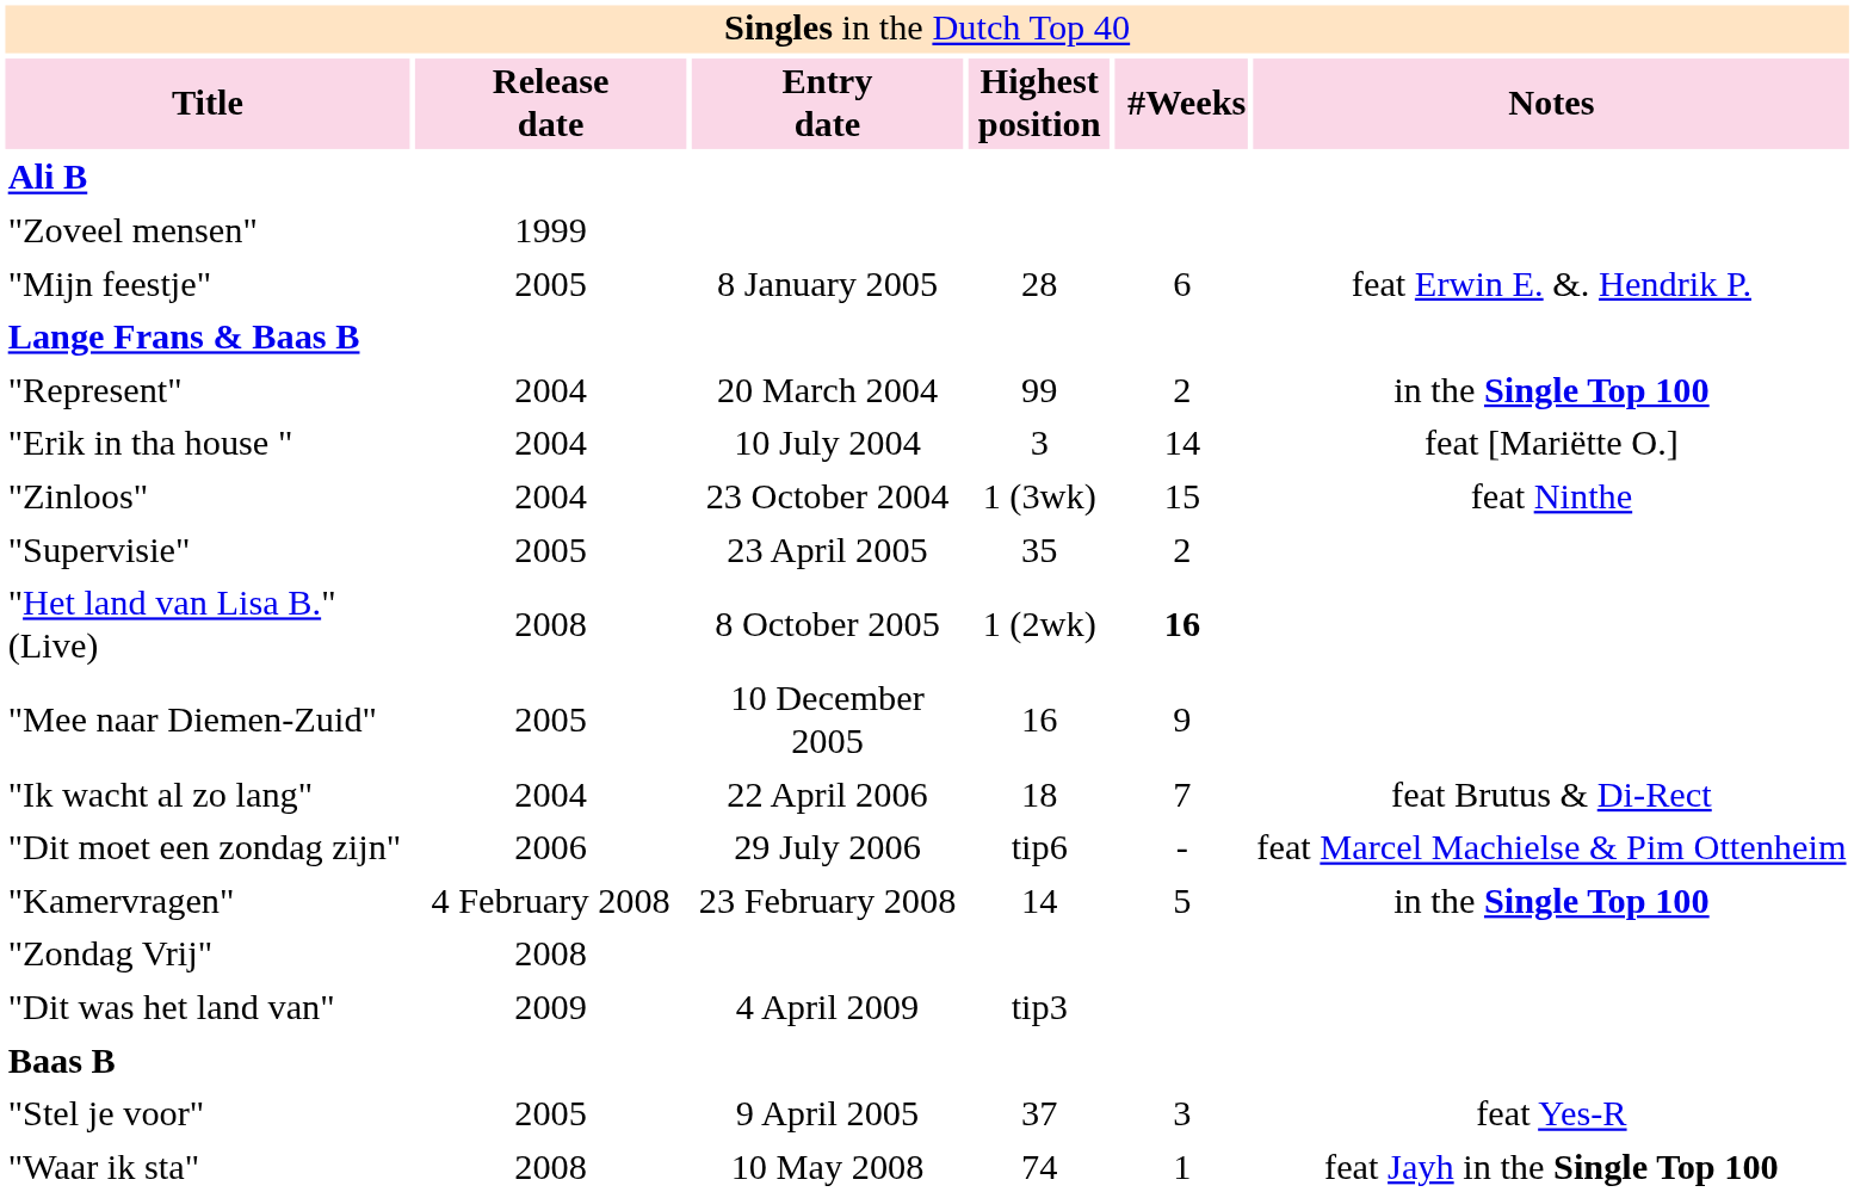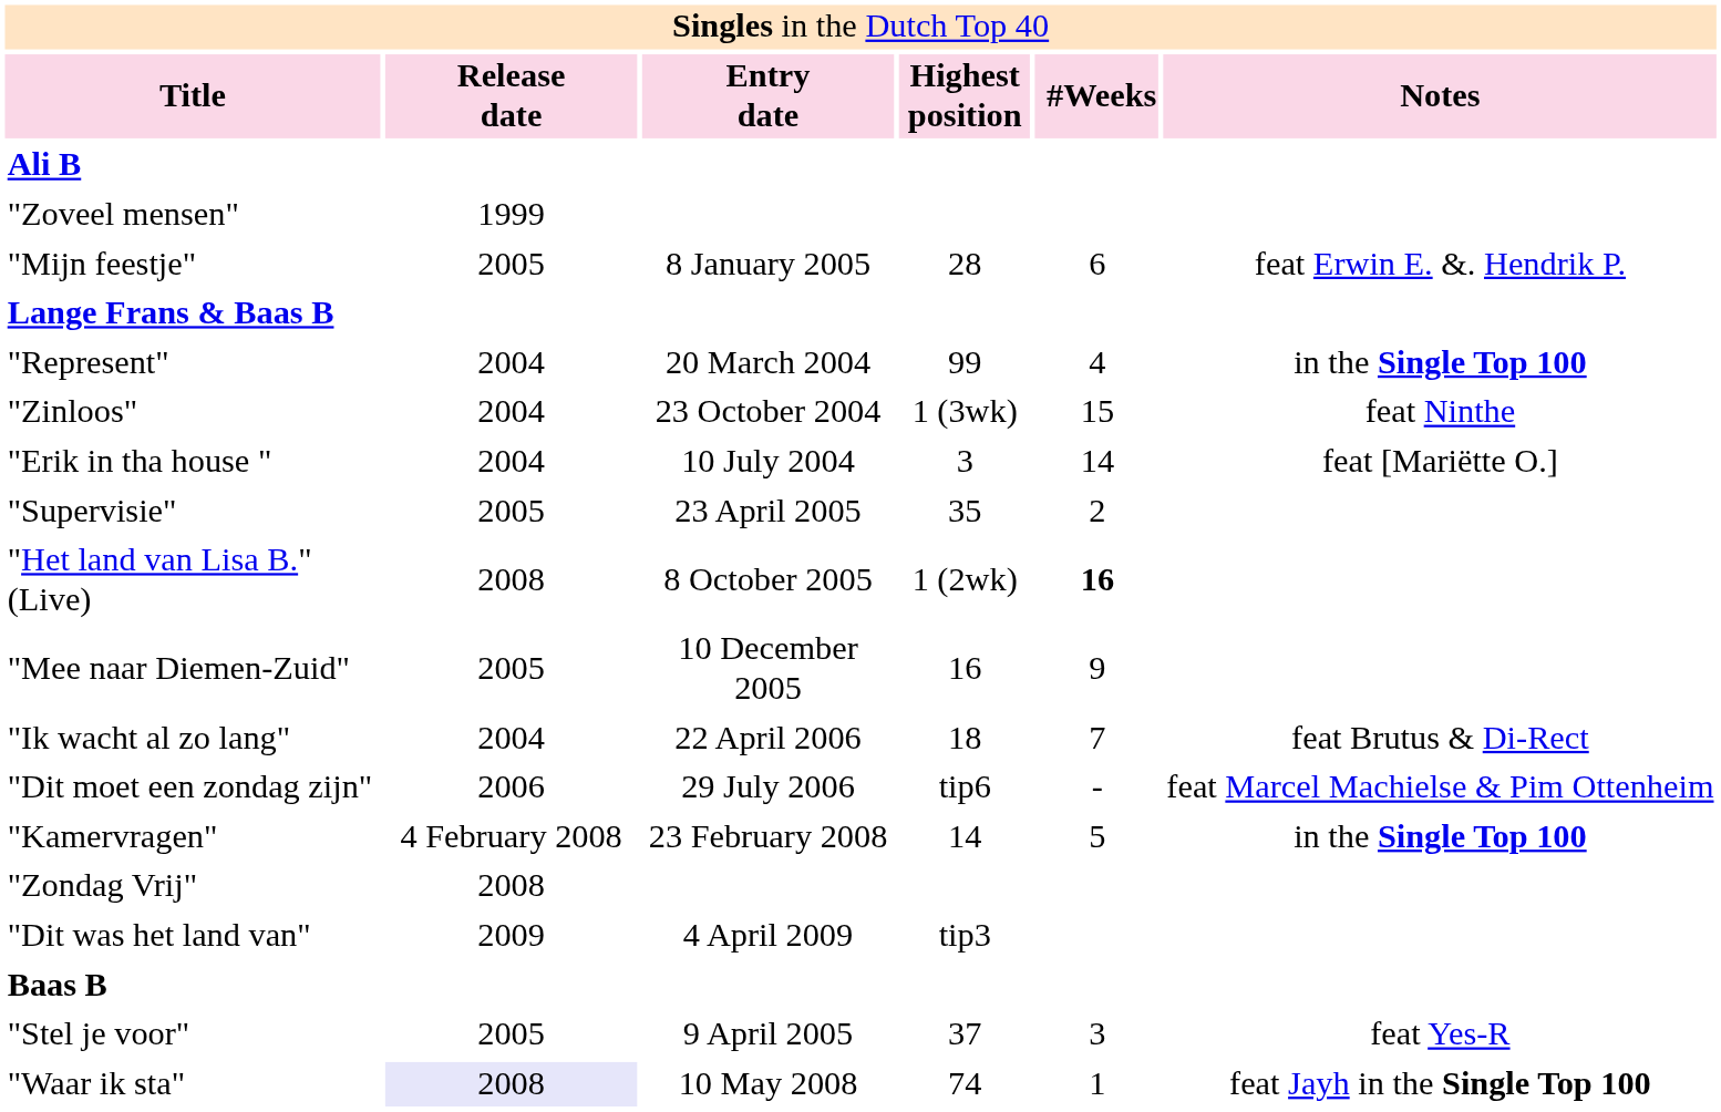"Represent" | column 5: 2 -> 4
rows swapped: "Erik in tha house " <-> "Zinloos"
"Waar ik sta" | column 2: no background -> lavender background
